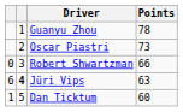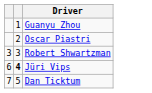- column: Points | 78 | 73 | 66 | 63 | 60
Robert Shwartzman | column 1: 0 -> 3
Dan Ticktum | column 1: 1 -> 7
